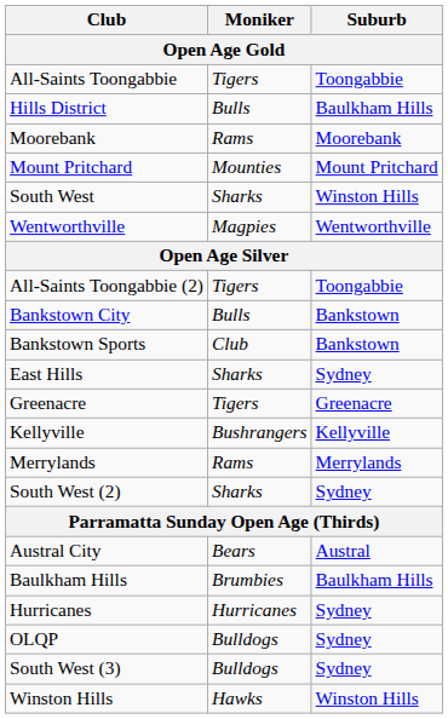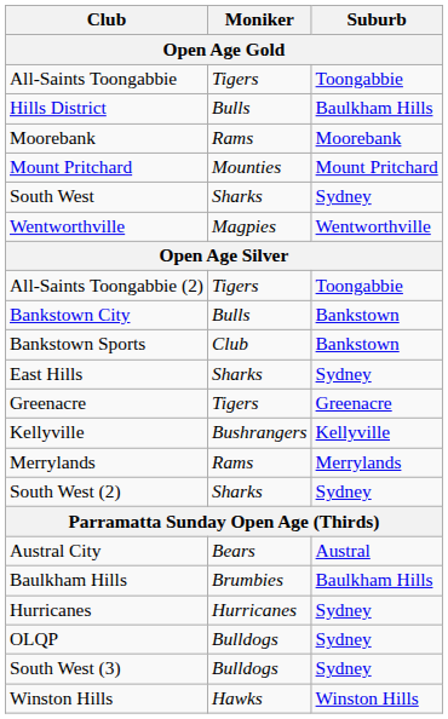South West | Suburb: Winston Hills -> Sydney
